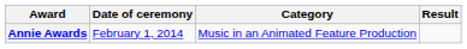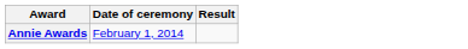- column: Category | Music in an Animated Feature Production
